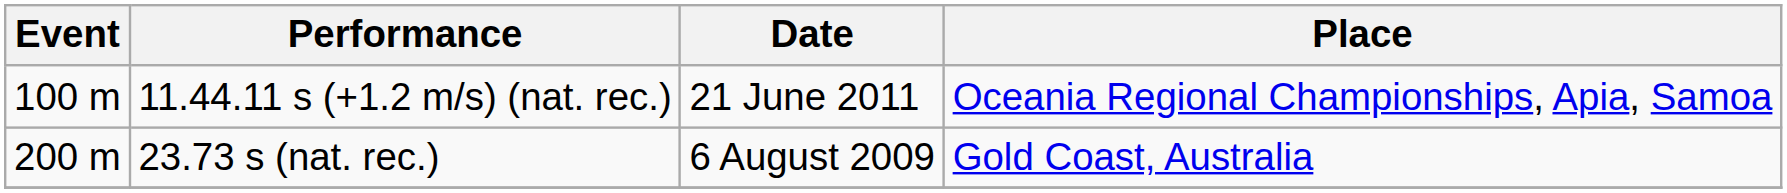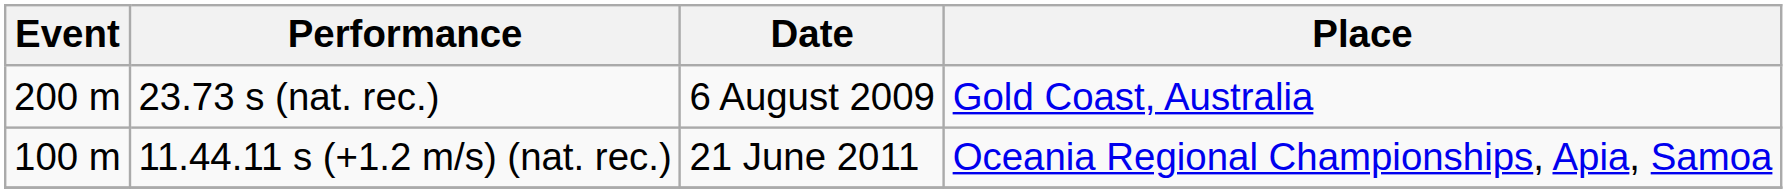rows swapped: 23.73 s (nat. rec.) <-> 11.44.11 s (+1.2 m/s) (nat. rec.)
